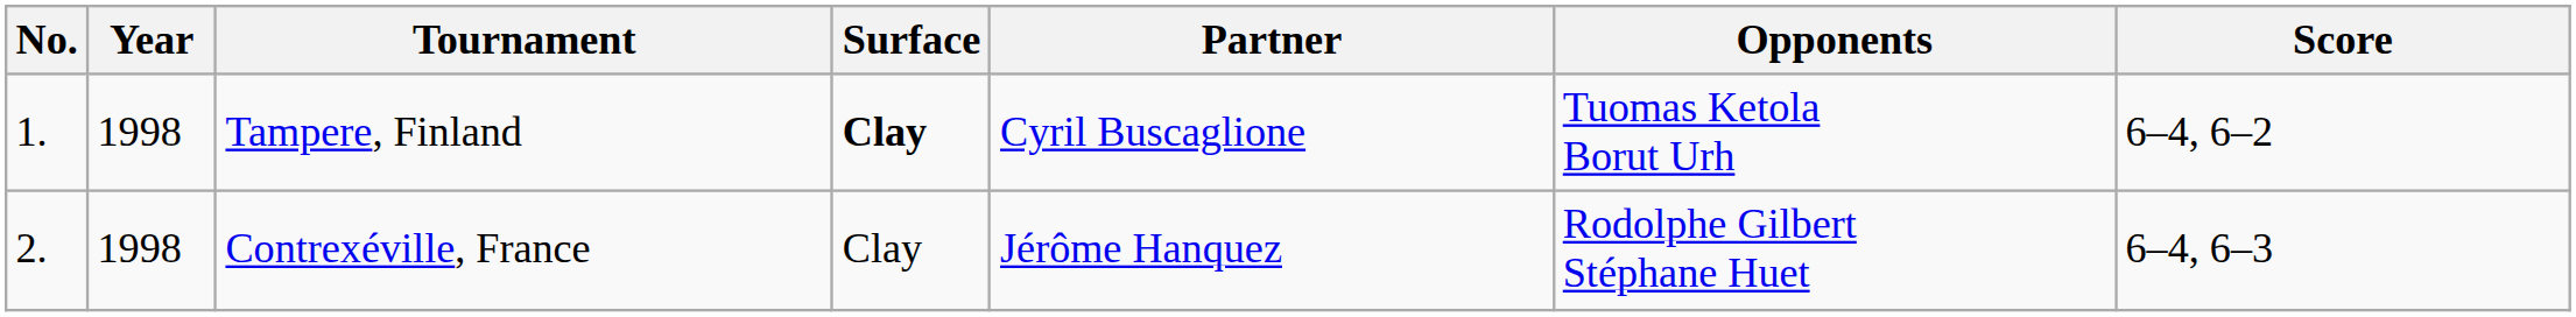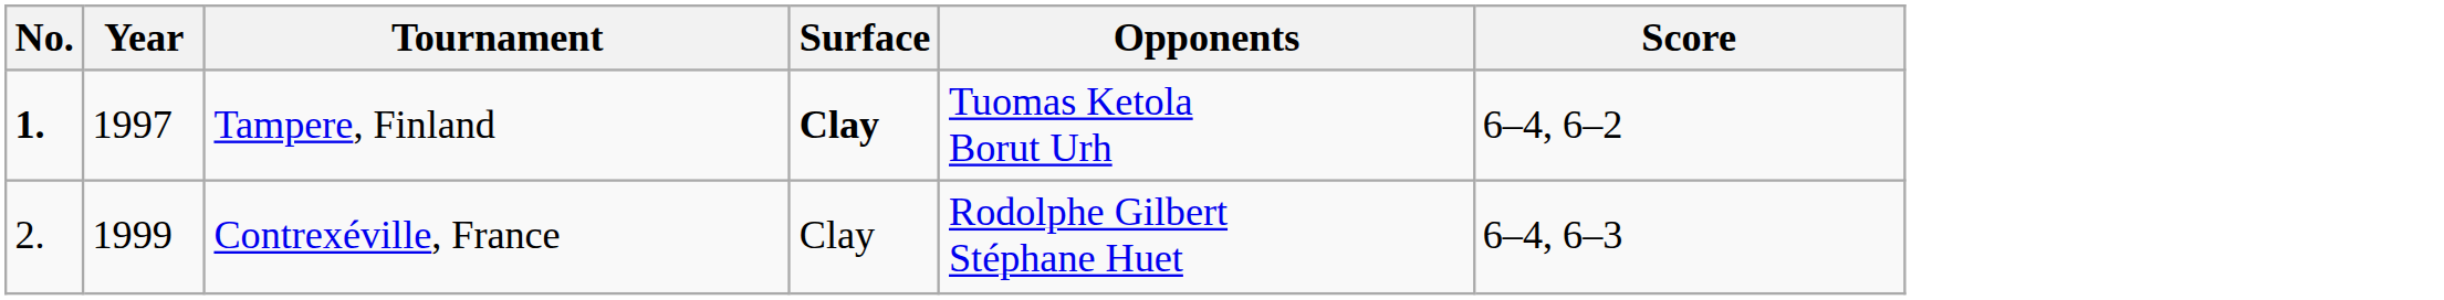- column: Partner | Cyril Buscaglione | Jérôme Hanquez
Tampere, Finland | No.: normal -> bold
Tampere, Finland | Year: 1998 -> 1997
Contrexéville, France | Year: 1998 -> 1999
